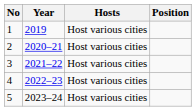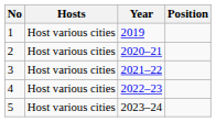columns swapped: Year <-> Hosts
